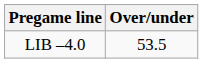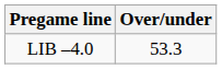LIB –4.0 | Over/under: 53.5 -> 53.3
